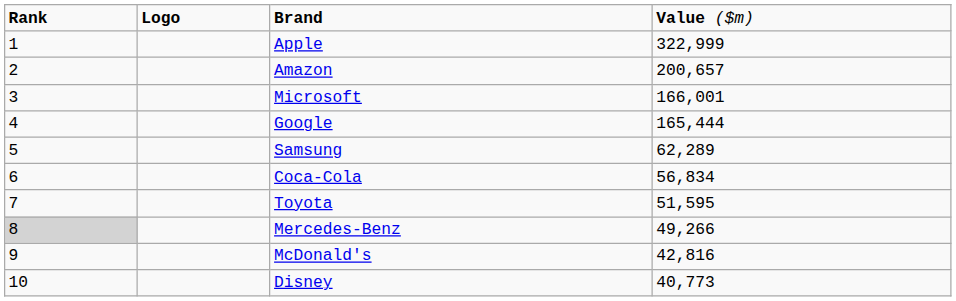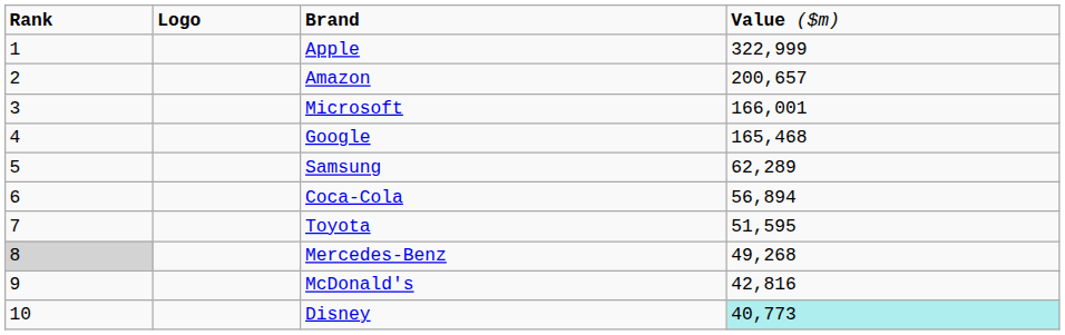Google | column 4: 165,444 -> 165,468
Coca-Cola | column 4: 56,834 -> 56,894
Mercedes-Benz | column 4: 49,266 -> 49,268
Disney | column 4: no background -> paleturquoise background
